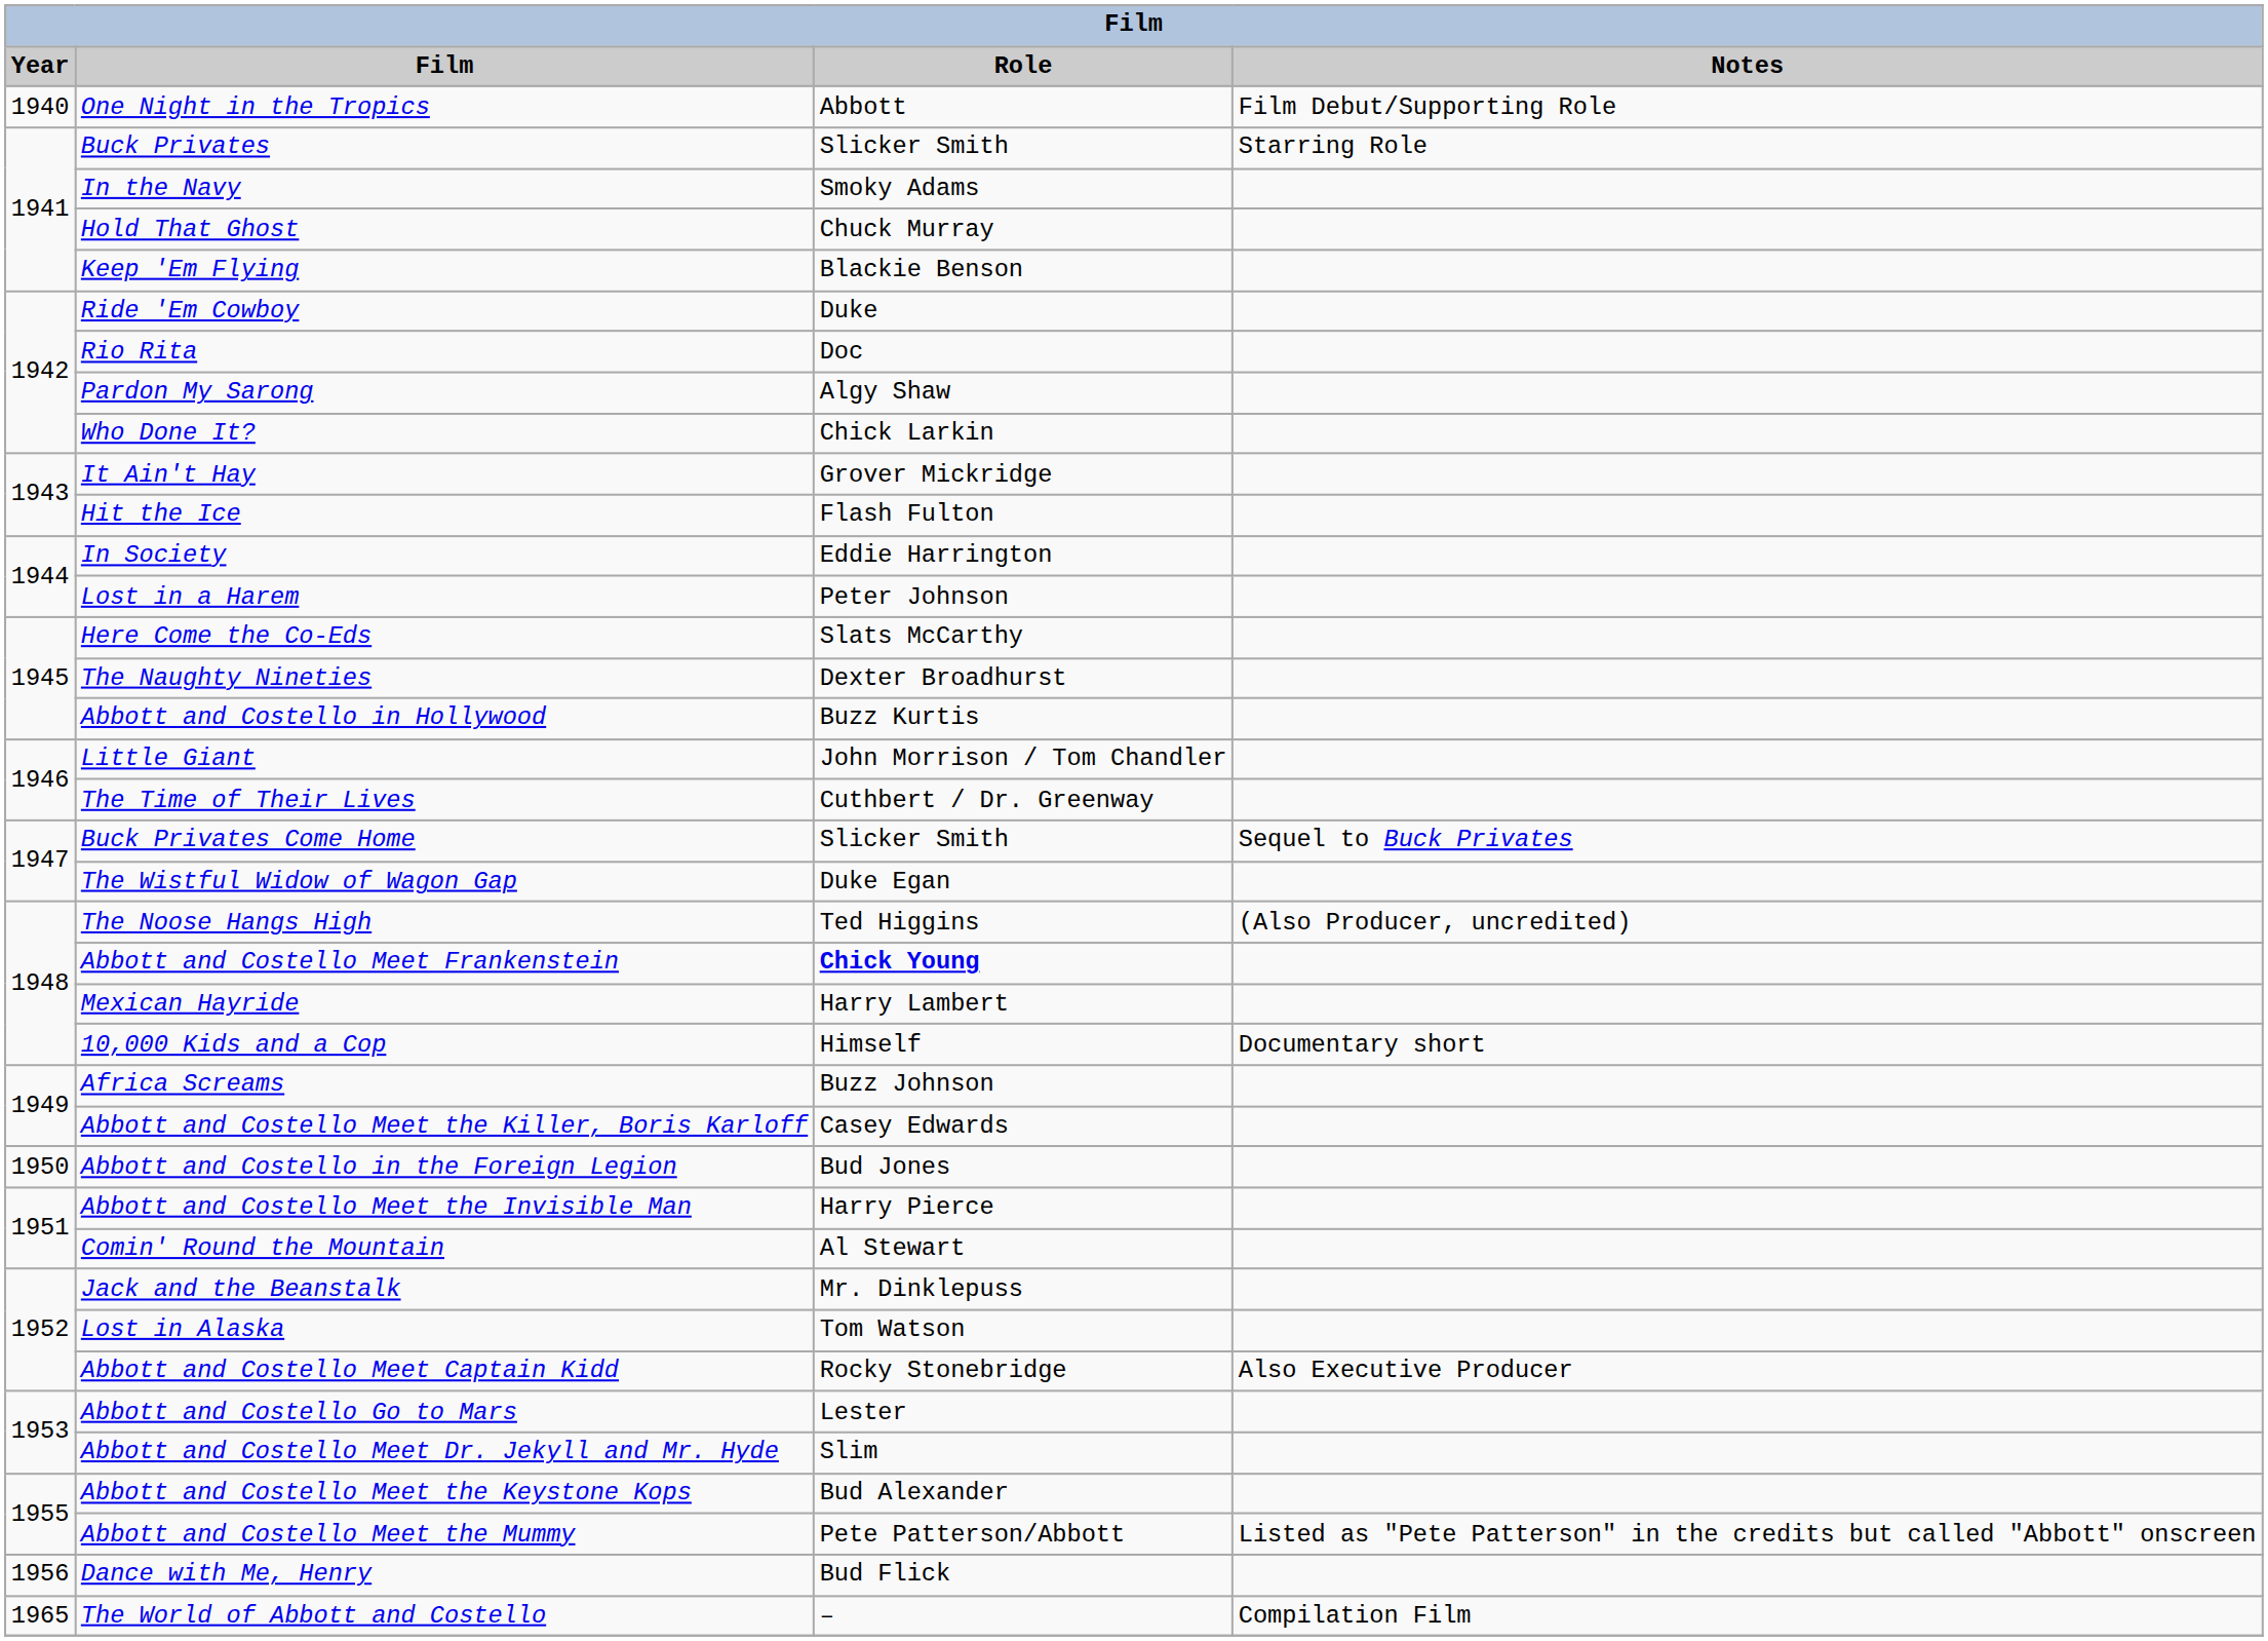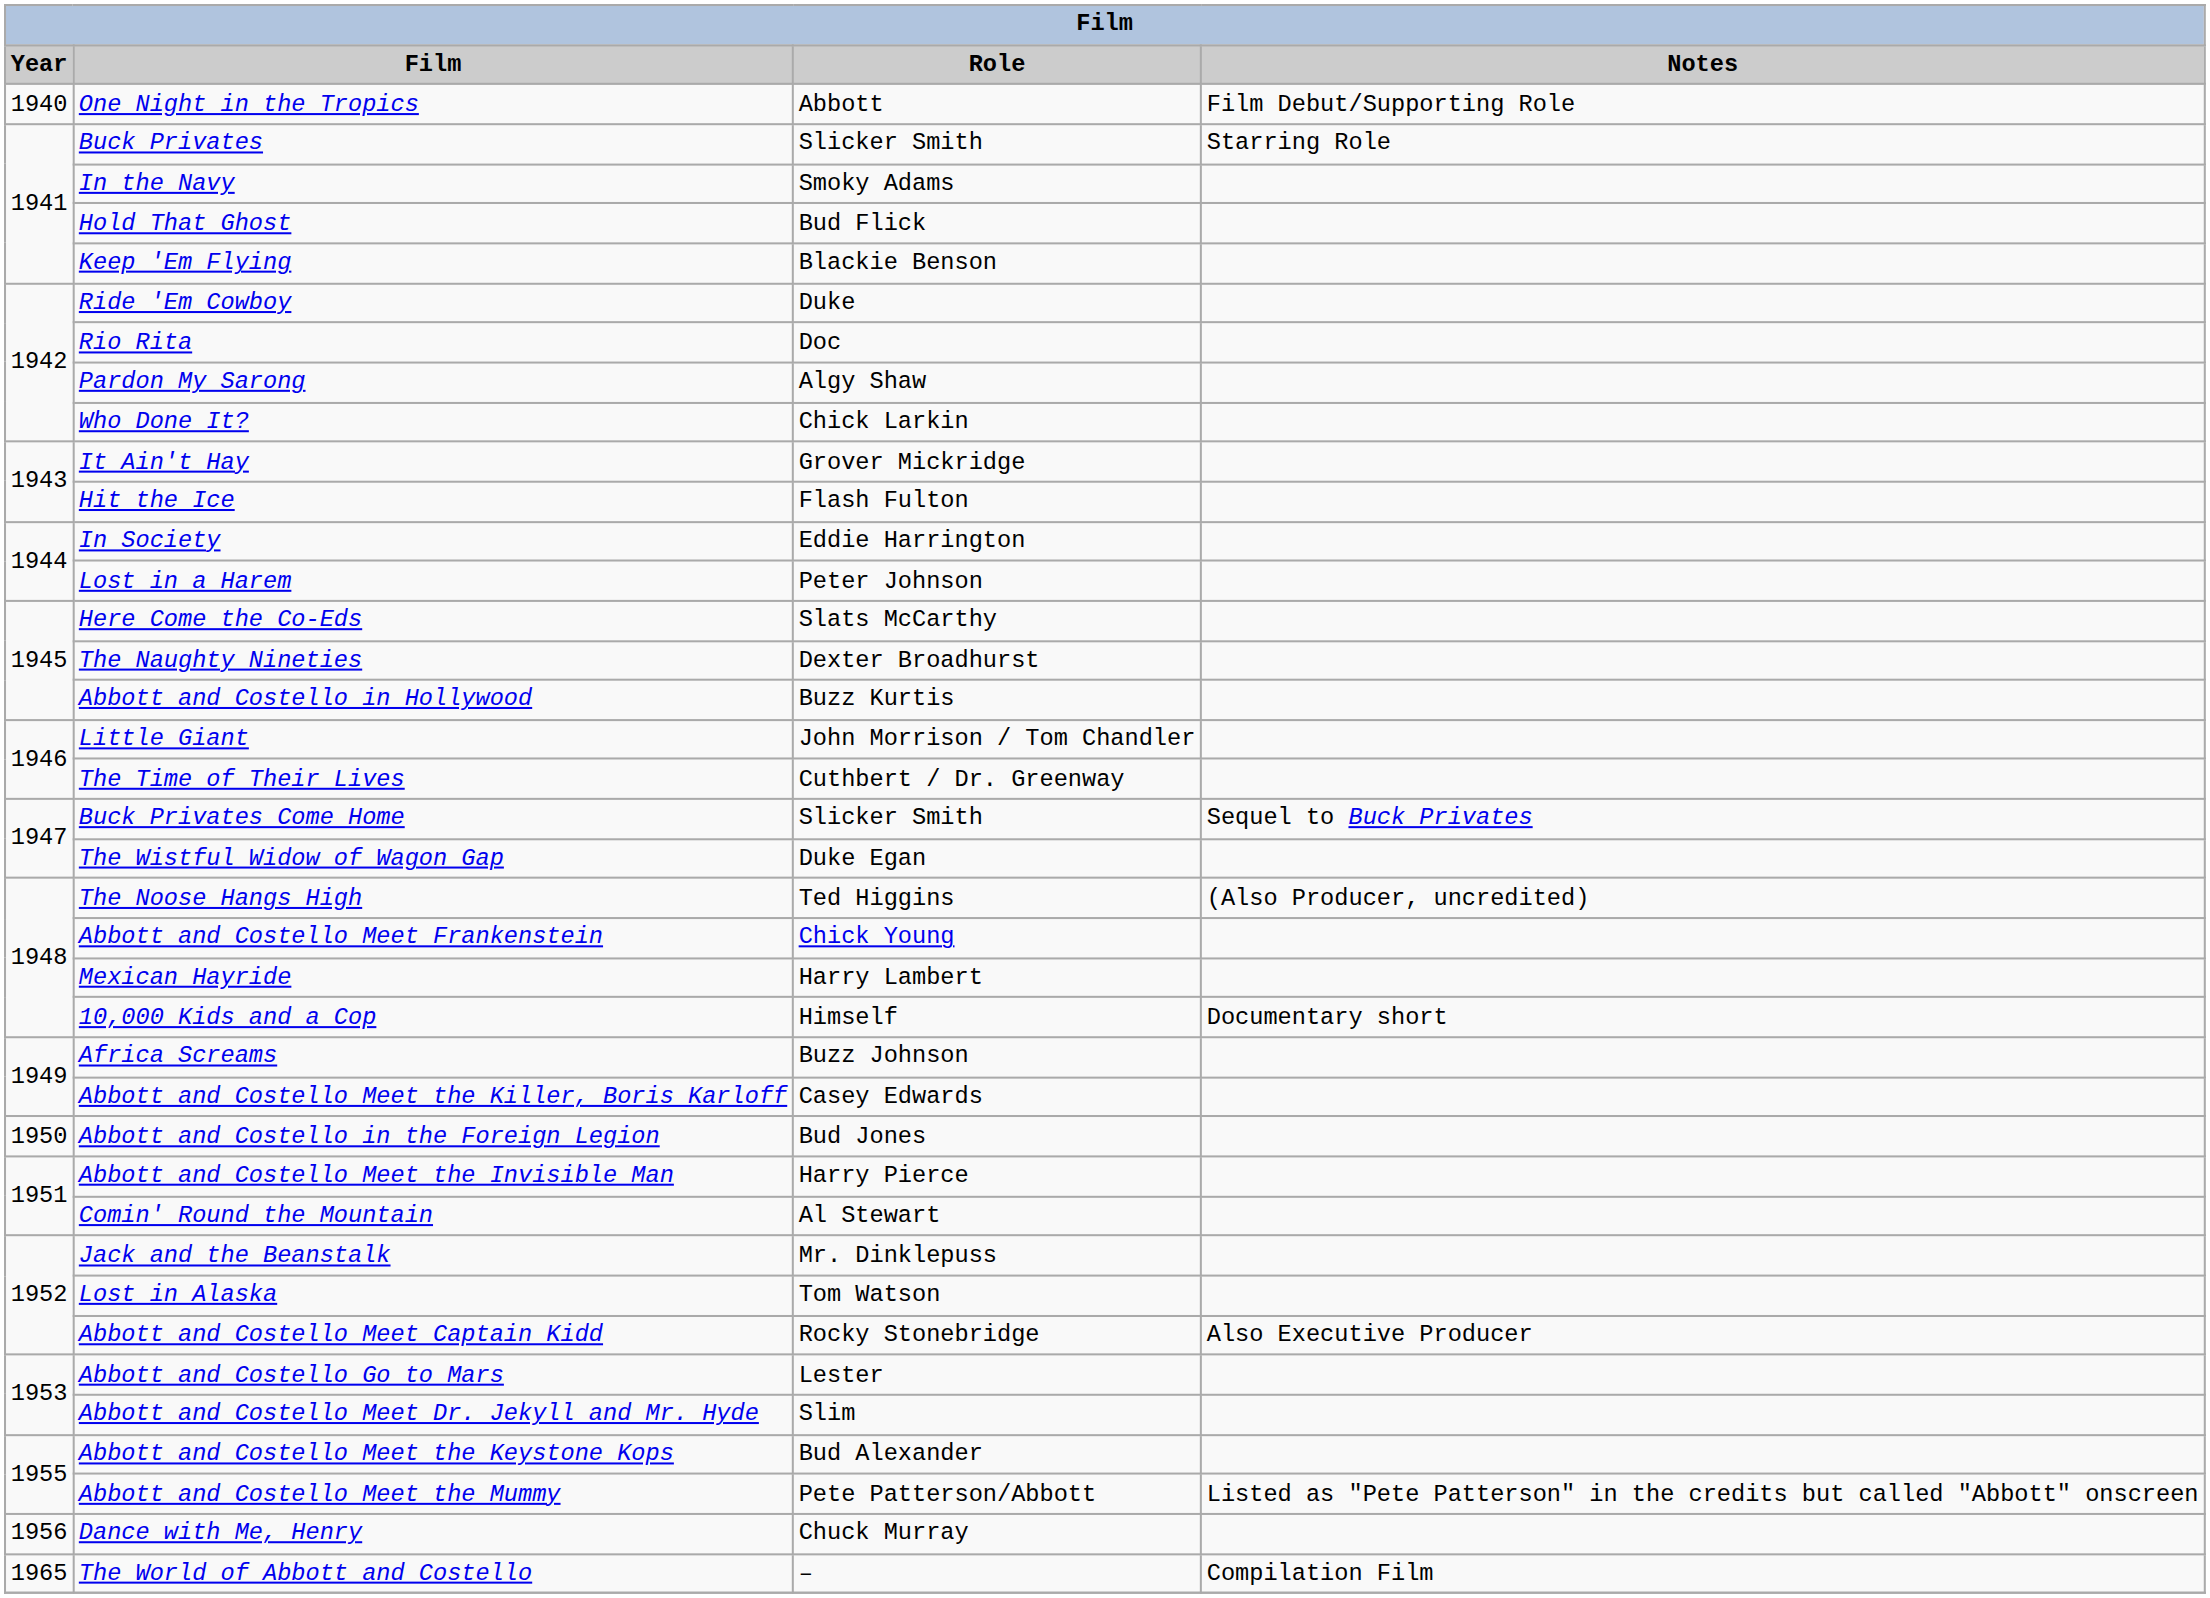Hold That Ghost | Role: Chuck Murray -> Bud Flick
Abbott and Costello Meet Frankenstein | Role: bold -> normal
Dance with Me, Henry | Role: Bud Flick -> Chuck Murray
